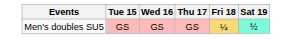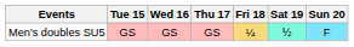+ column: Sun 20 | F
